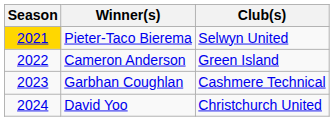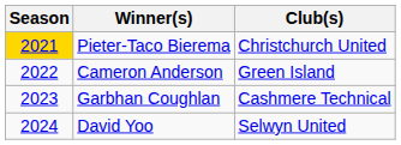Pieter-Taco Bierema | Club(s): Selwyn United -> Christchurch United
David Yoo | Club(s): Christchurch United -> Selwyn United
